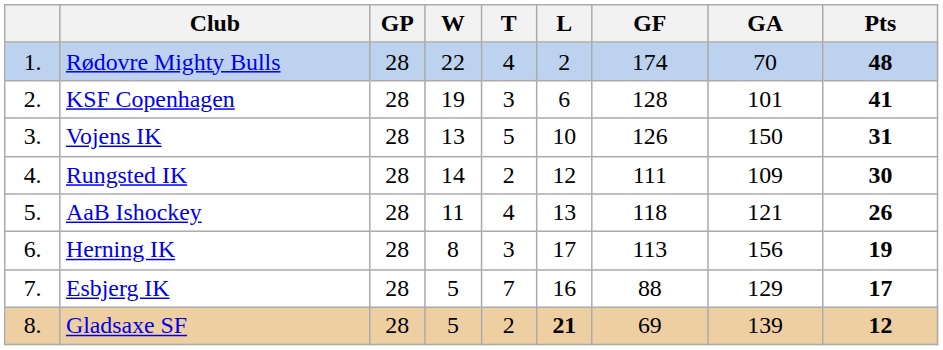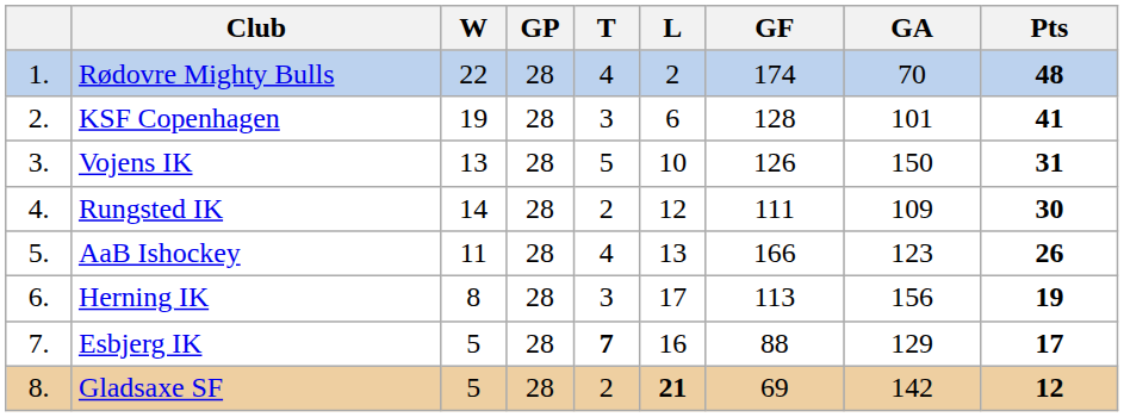columns swapped: GP <-> W
AaB Ishockey | GF: 118 -> 166
AaB Ishockey | GA: 121 -> 123
Esbjerg IK | T: normal -> bold
Gladsaxe SF | GA: 139 -> 142
